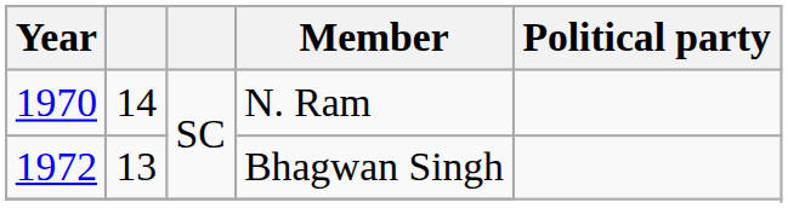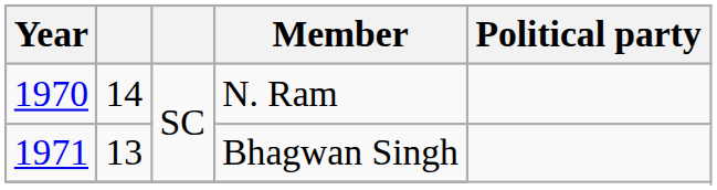Bhagwan Singh | Year: 1972 -> 1971
